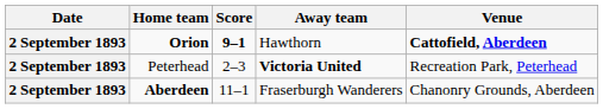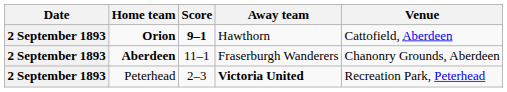Orion | Venue: bold -> normal
rows swapped: Aberdeen <-> Peterhead
